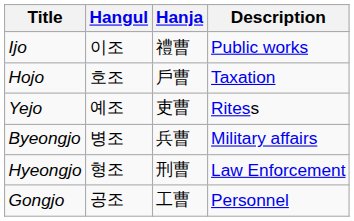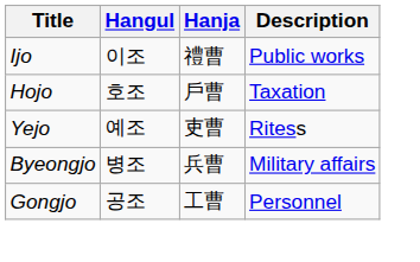- row: Hyeongjo | 형조 | 刑曹 | Law Enforcement
